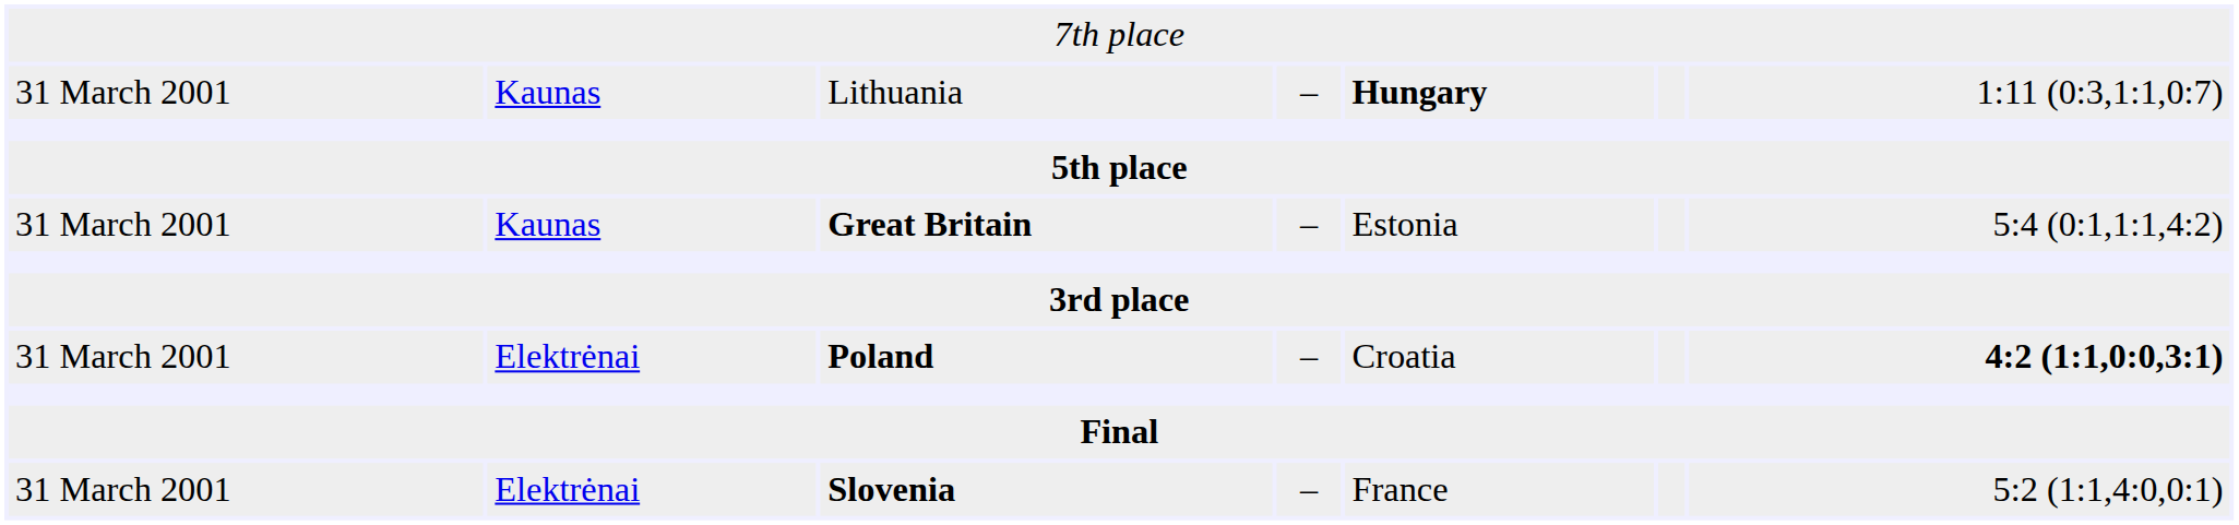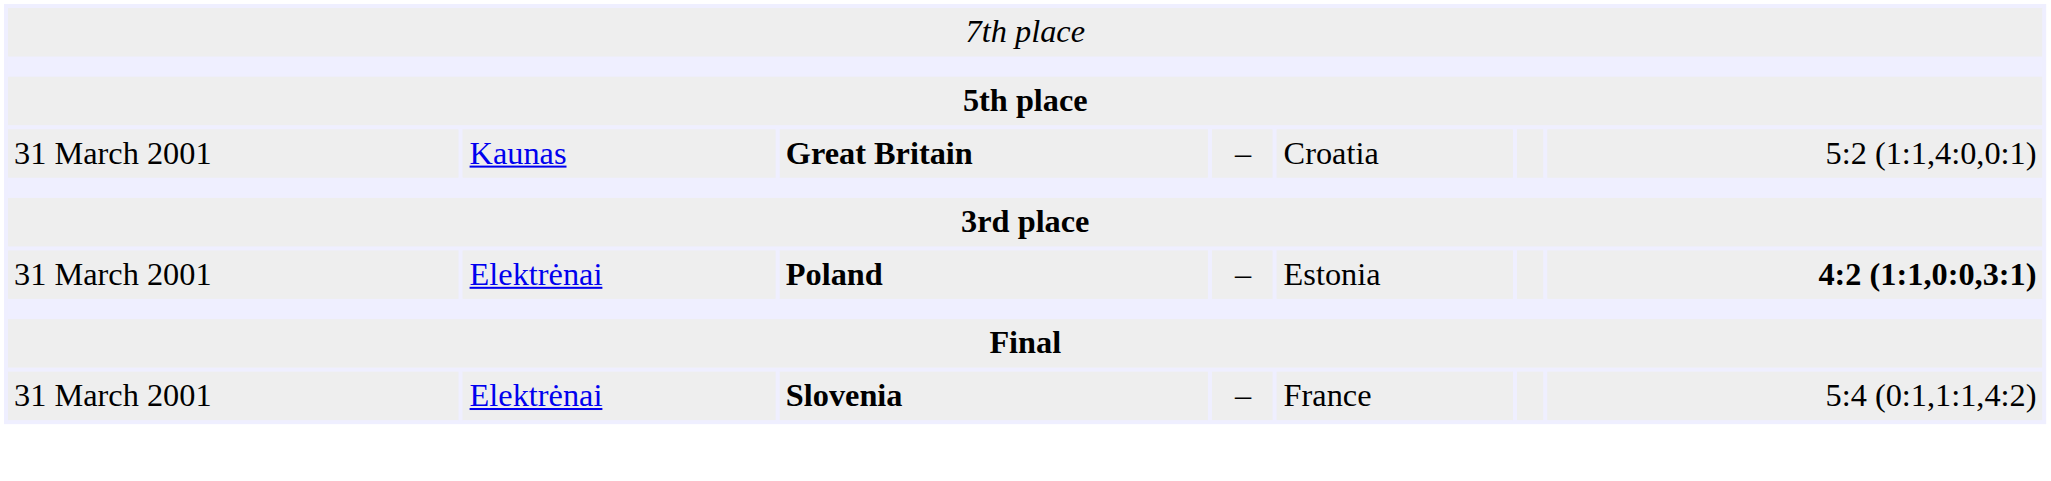- row: 31 March 2001 | Kaunas | Lithuania | – | Hungary | 1:11 (0:3,1:1,0:7)
Great Britain | column 5: Estonia -> Croatia
Great Britain | column 7: 5:4 (0:1,1:1,4:2) -> 5:2 (1:1,4:0,0:1)
Poland | column 5: Croatia -> Estonia
Slovenia | column 7: 5:2 (1:1,4:0,0:1) -> 5:4 (0:1,1:1,4:2)
